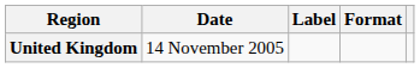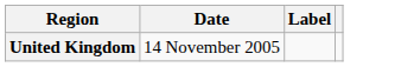- column: Format
